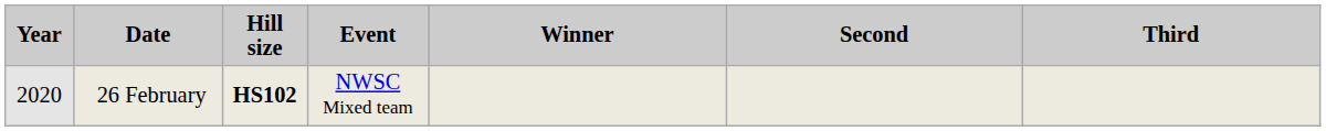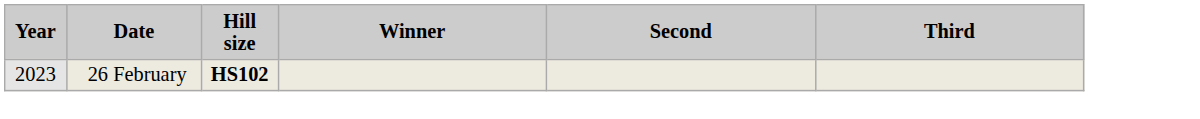- column: Event | NWSC Mixed team
26 February | Year: 2020 -> 2023
